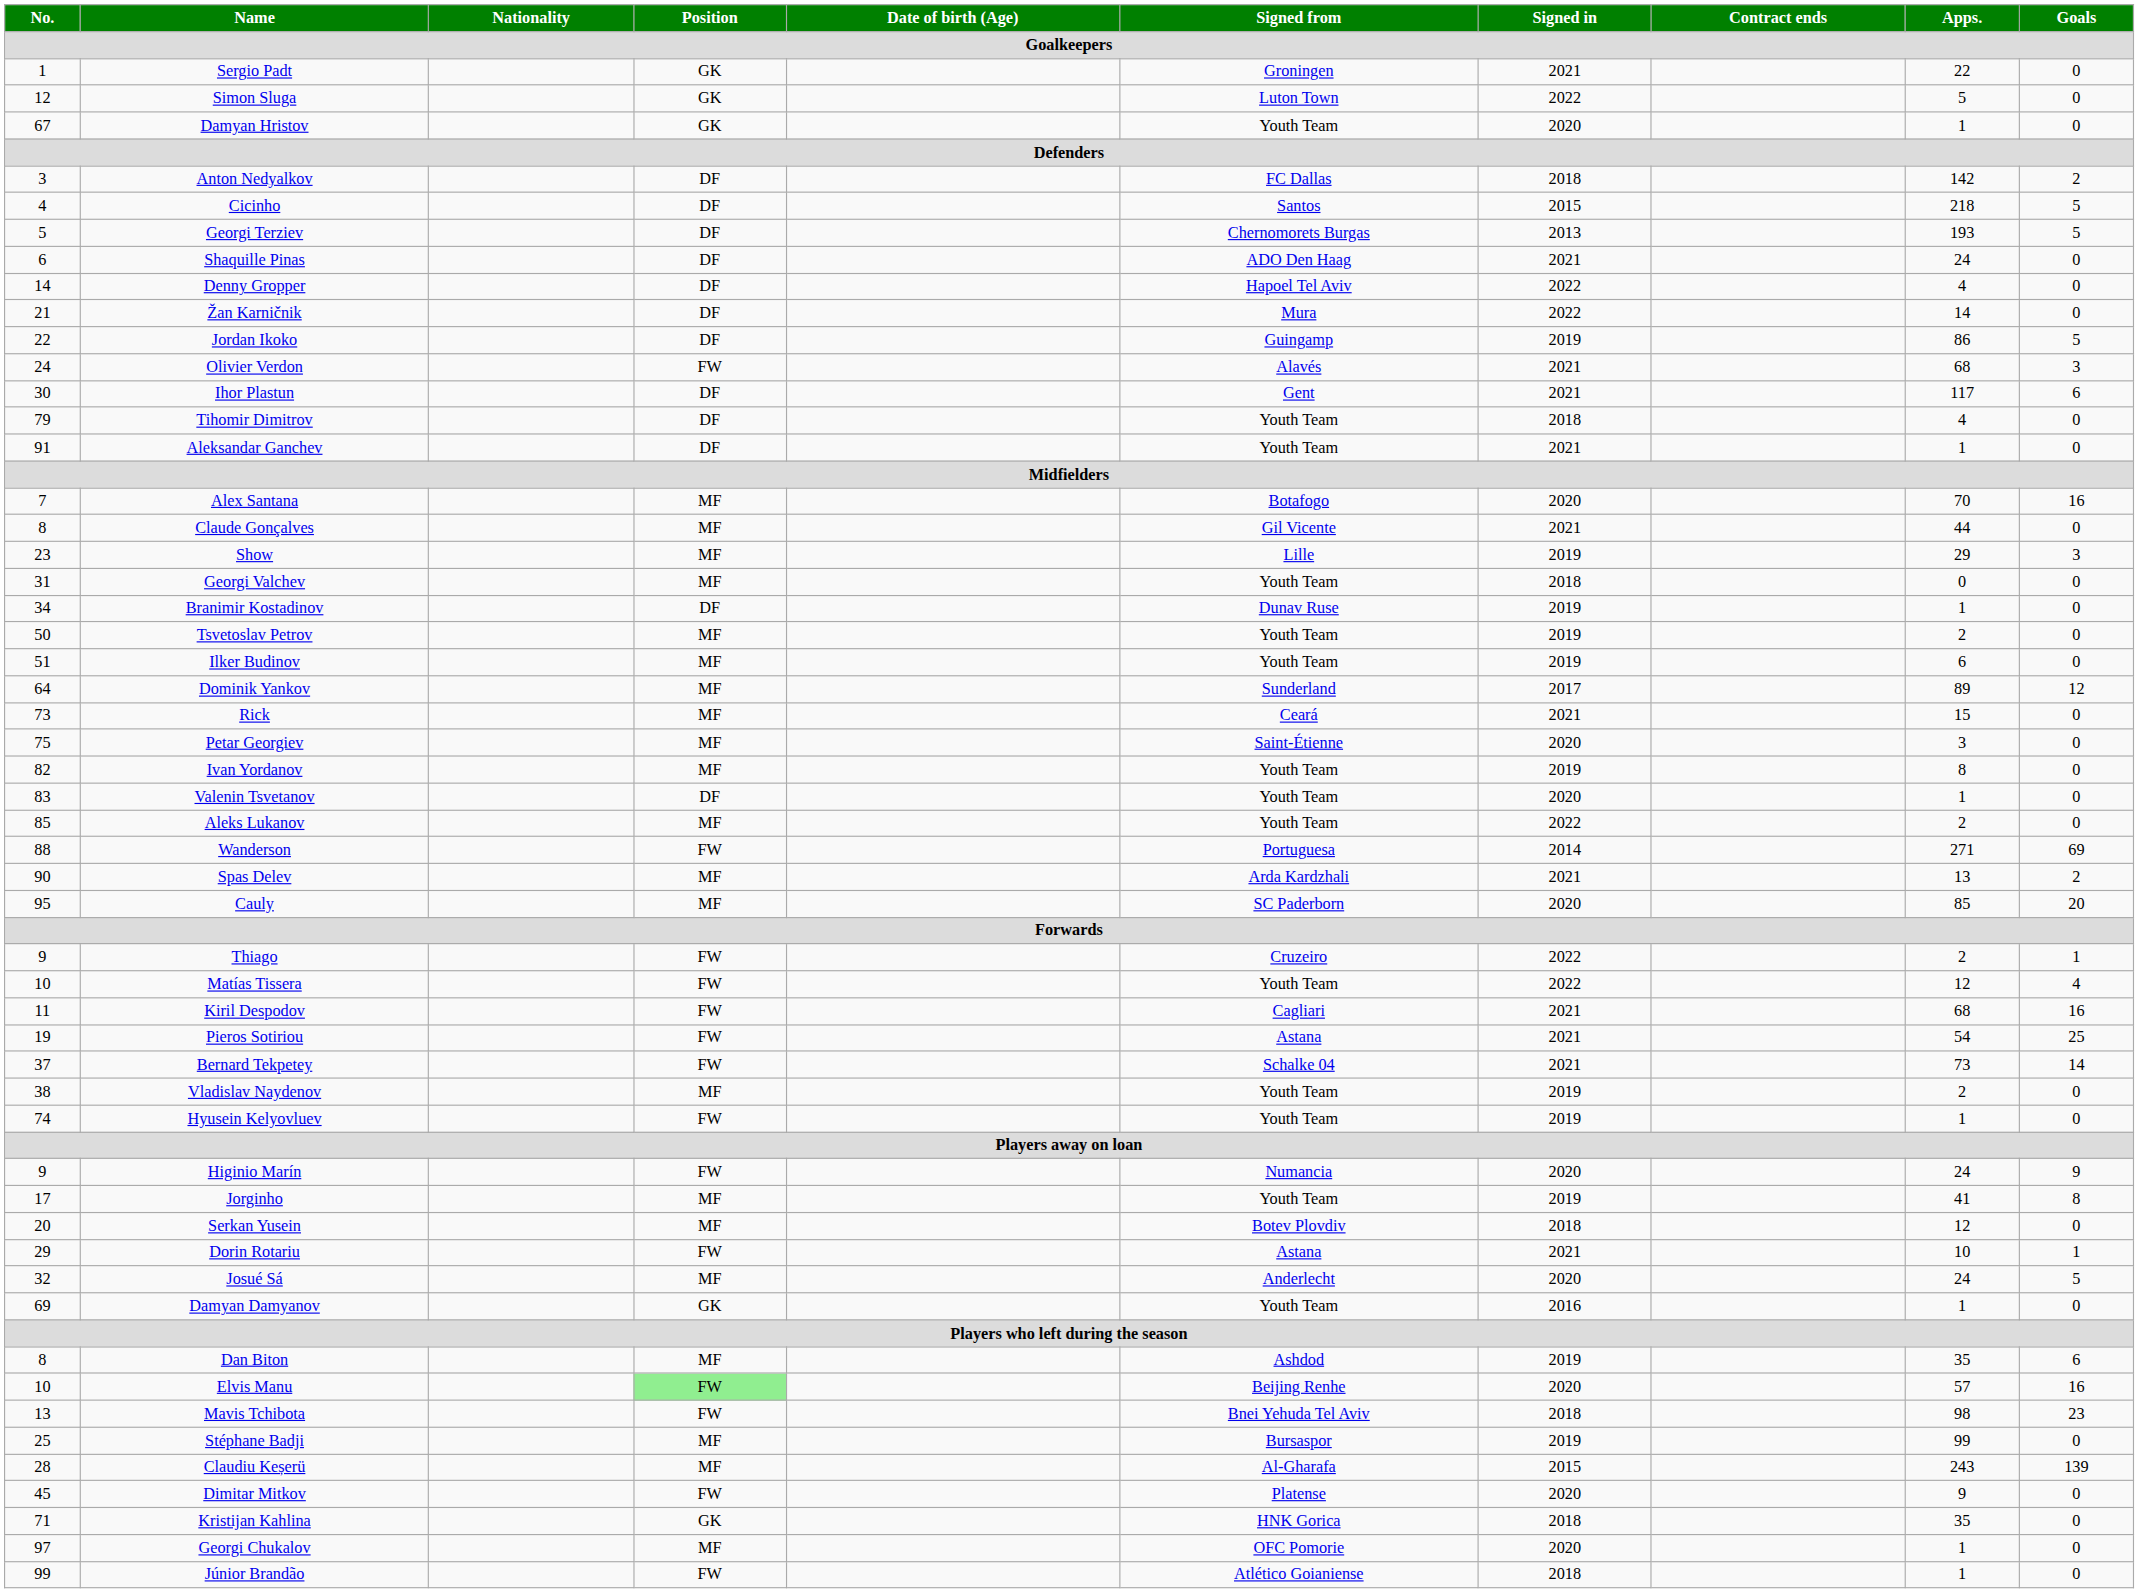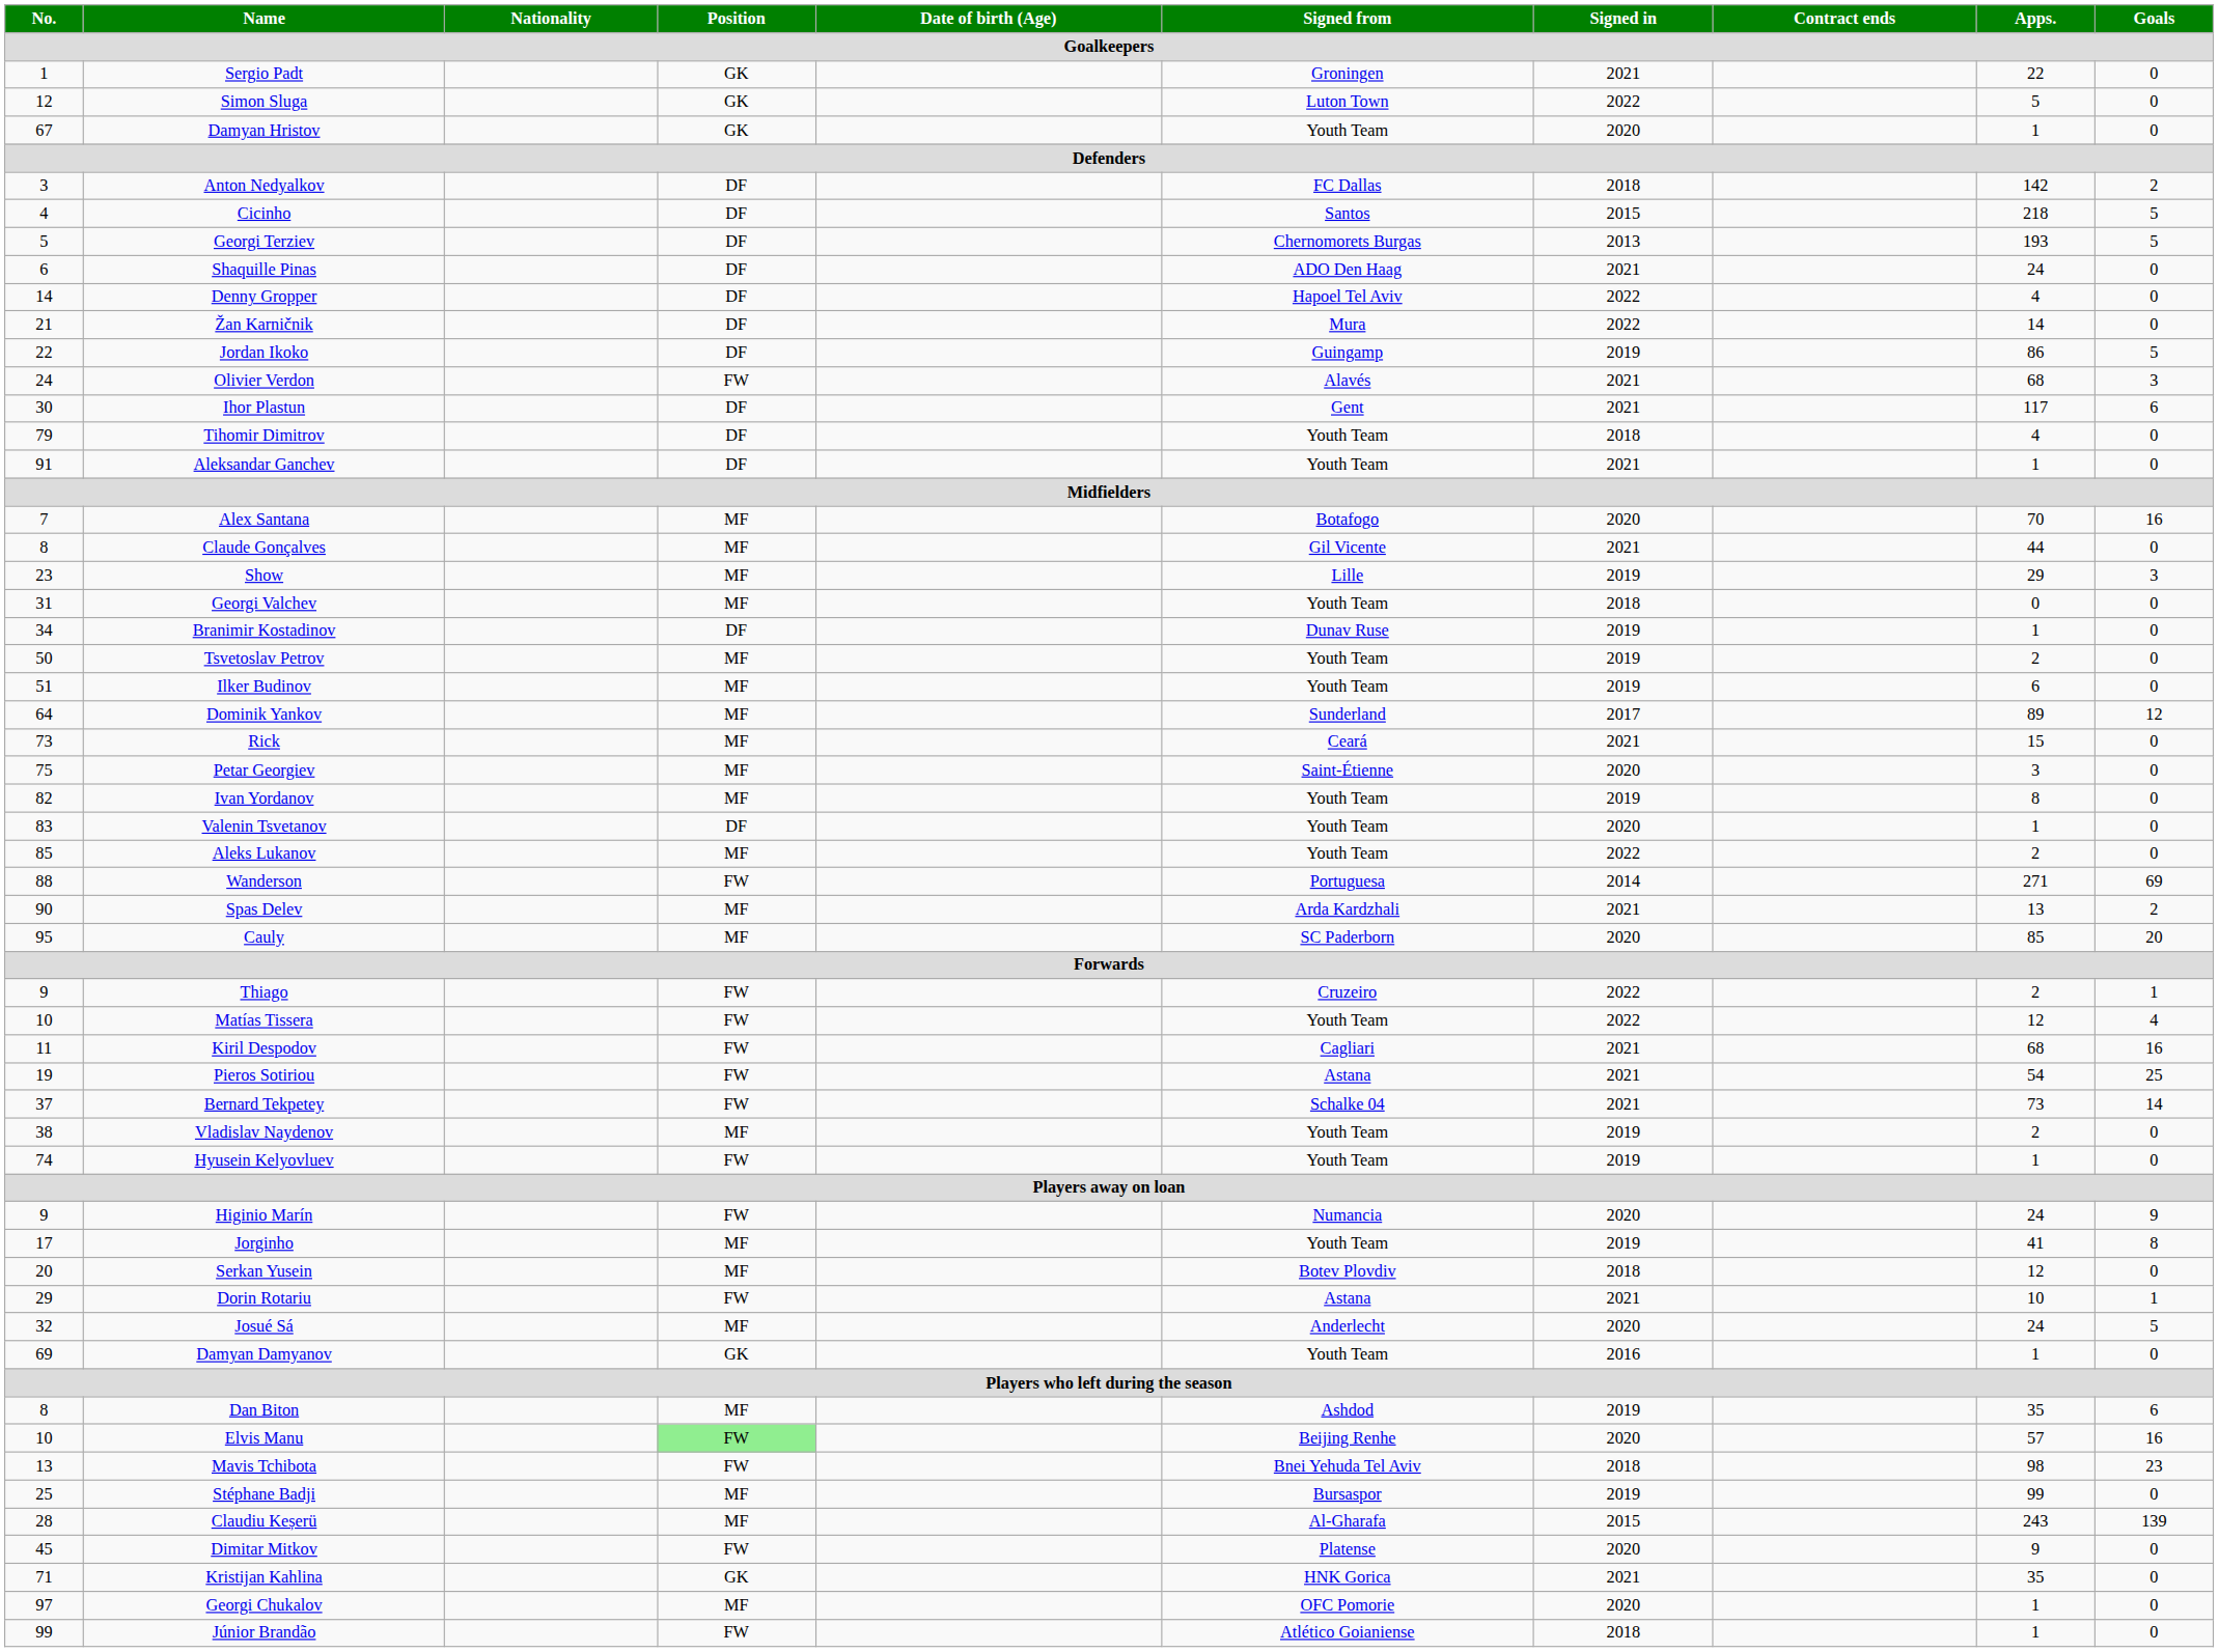Kristijan Kahlina | Signed in: 2018 -> 2021
